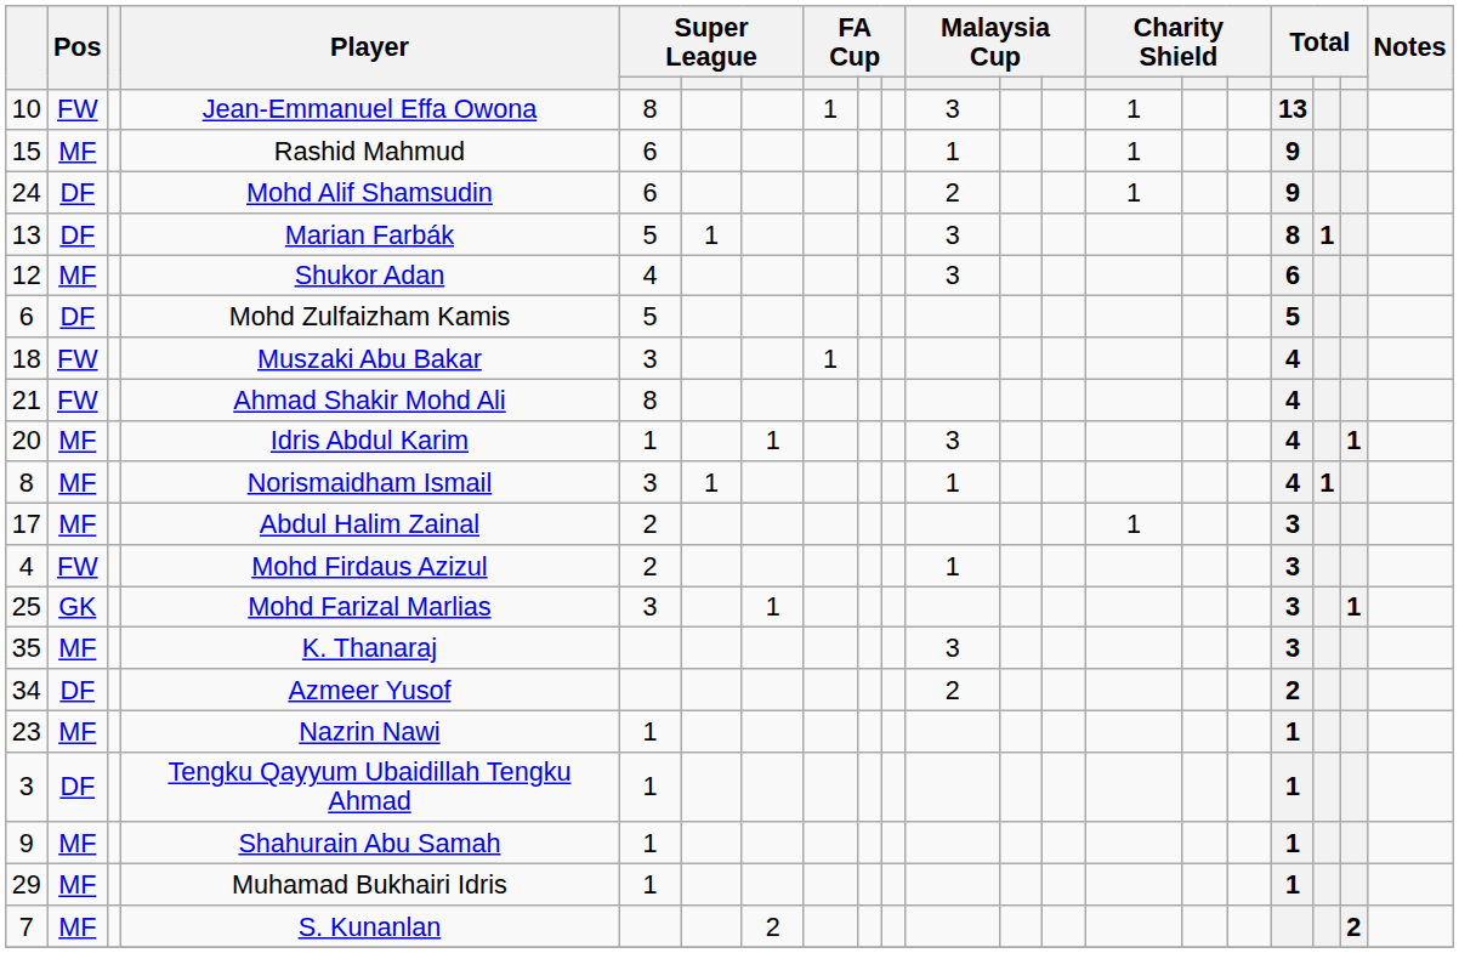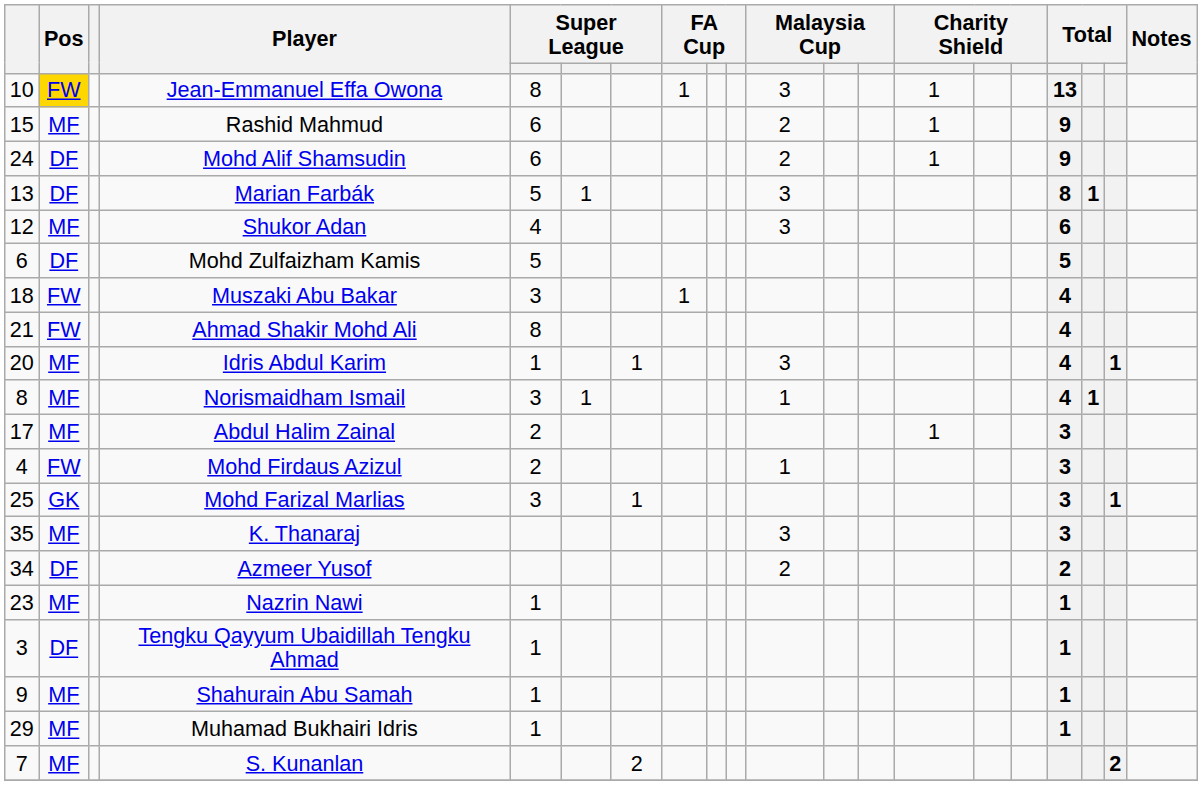Jean-Emmanuel Effa Owona | Pos: no background -> gold background
Rashid Mahmud | column 11: 1 -> 2
